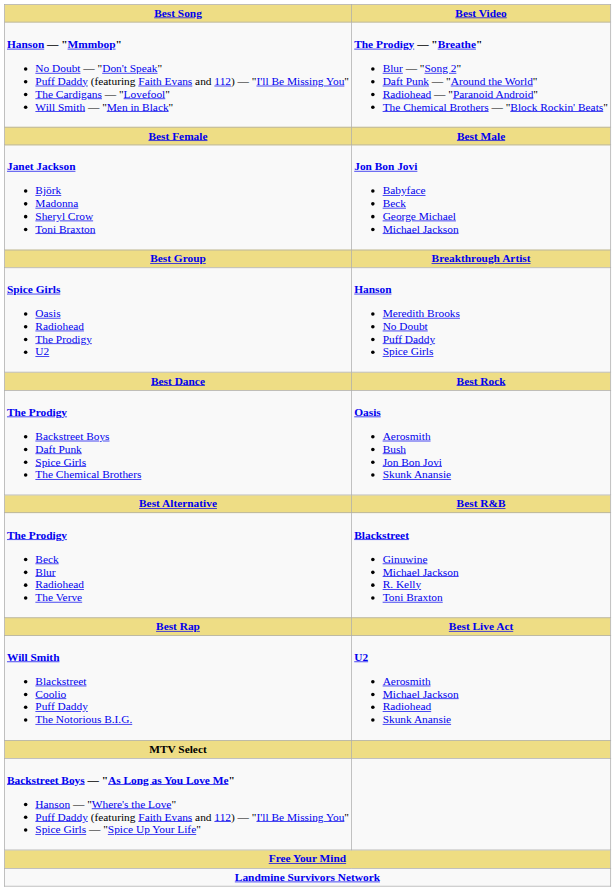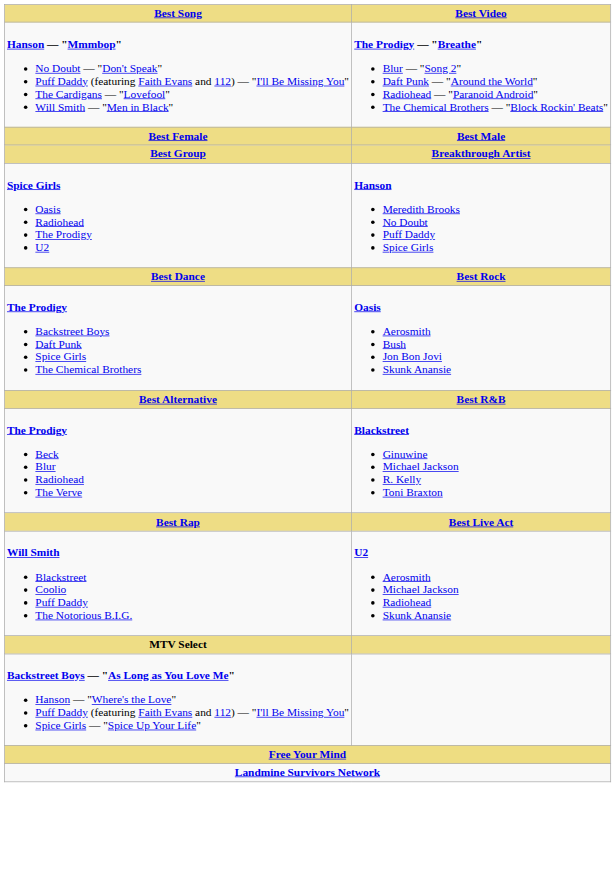- row: Janet Jackson Björk Madonna Sheryl Crow Toni Braxton | Jon Bon Jovi Babyface Beck George Michael Michael Jackson
